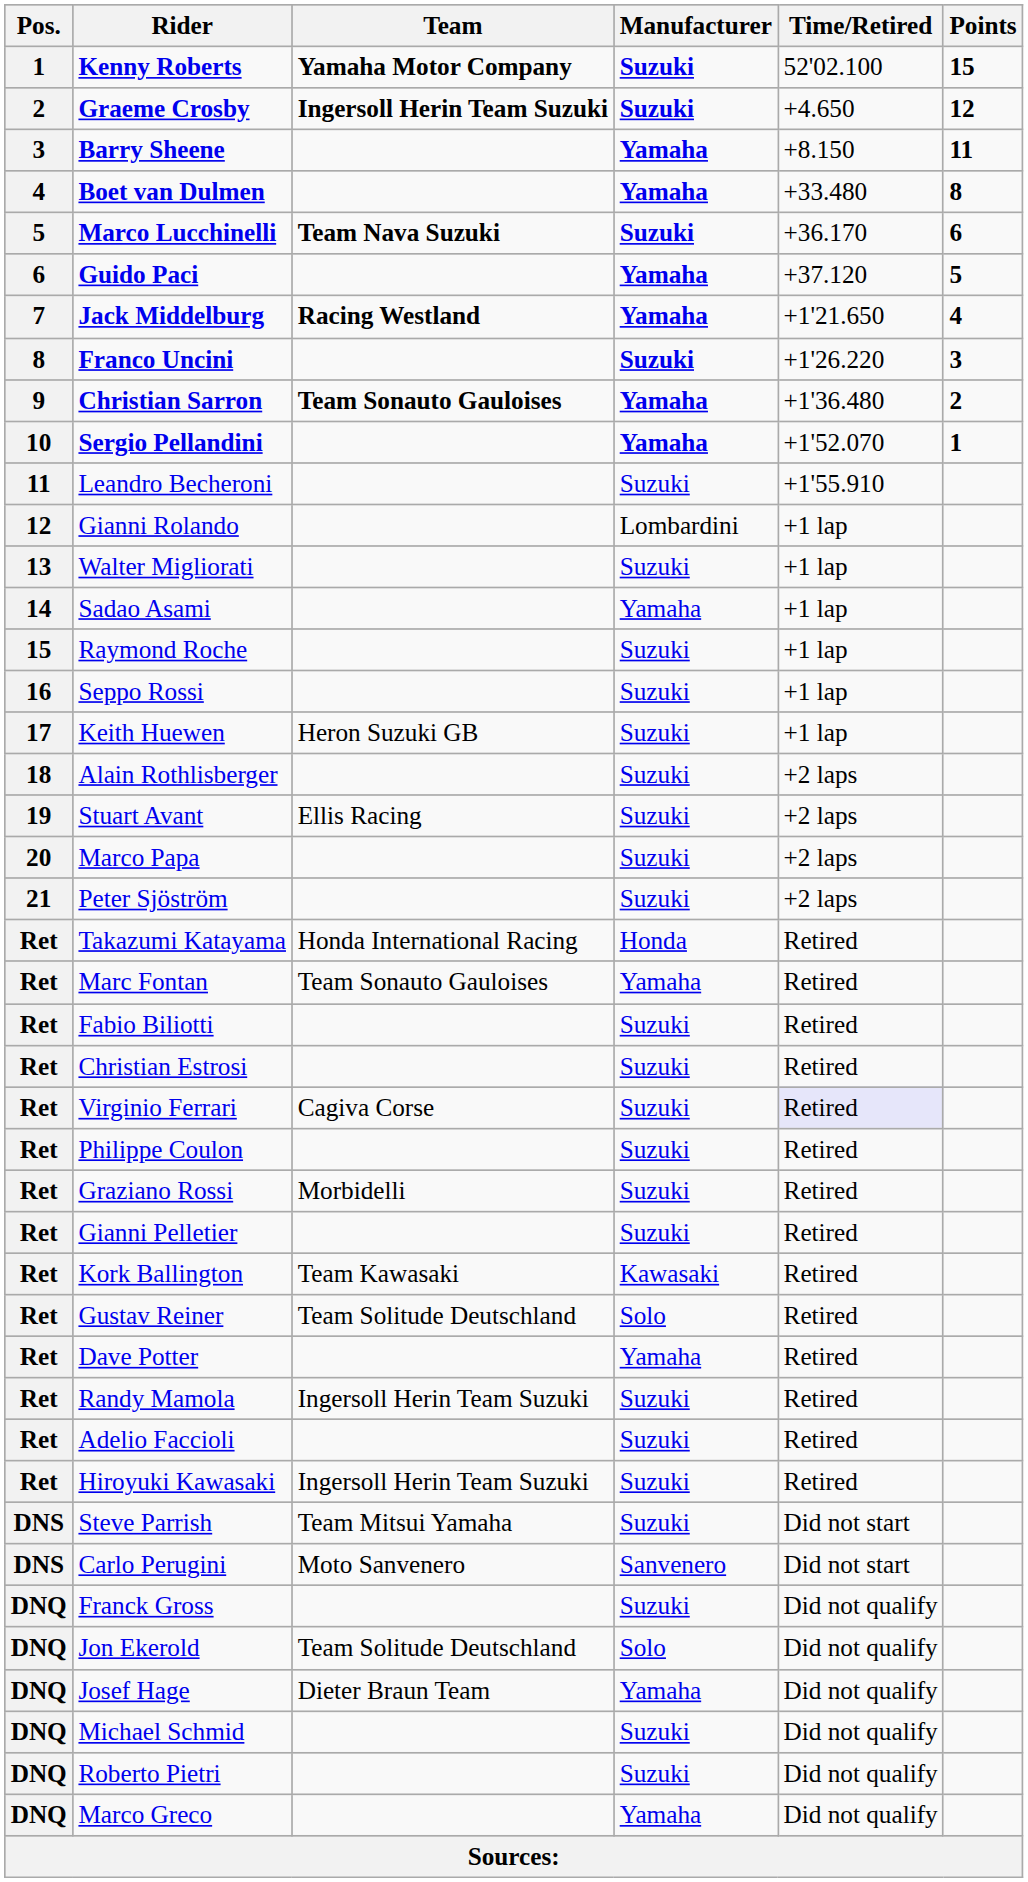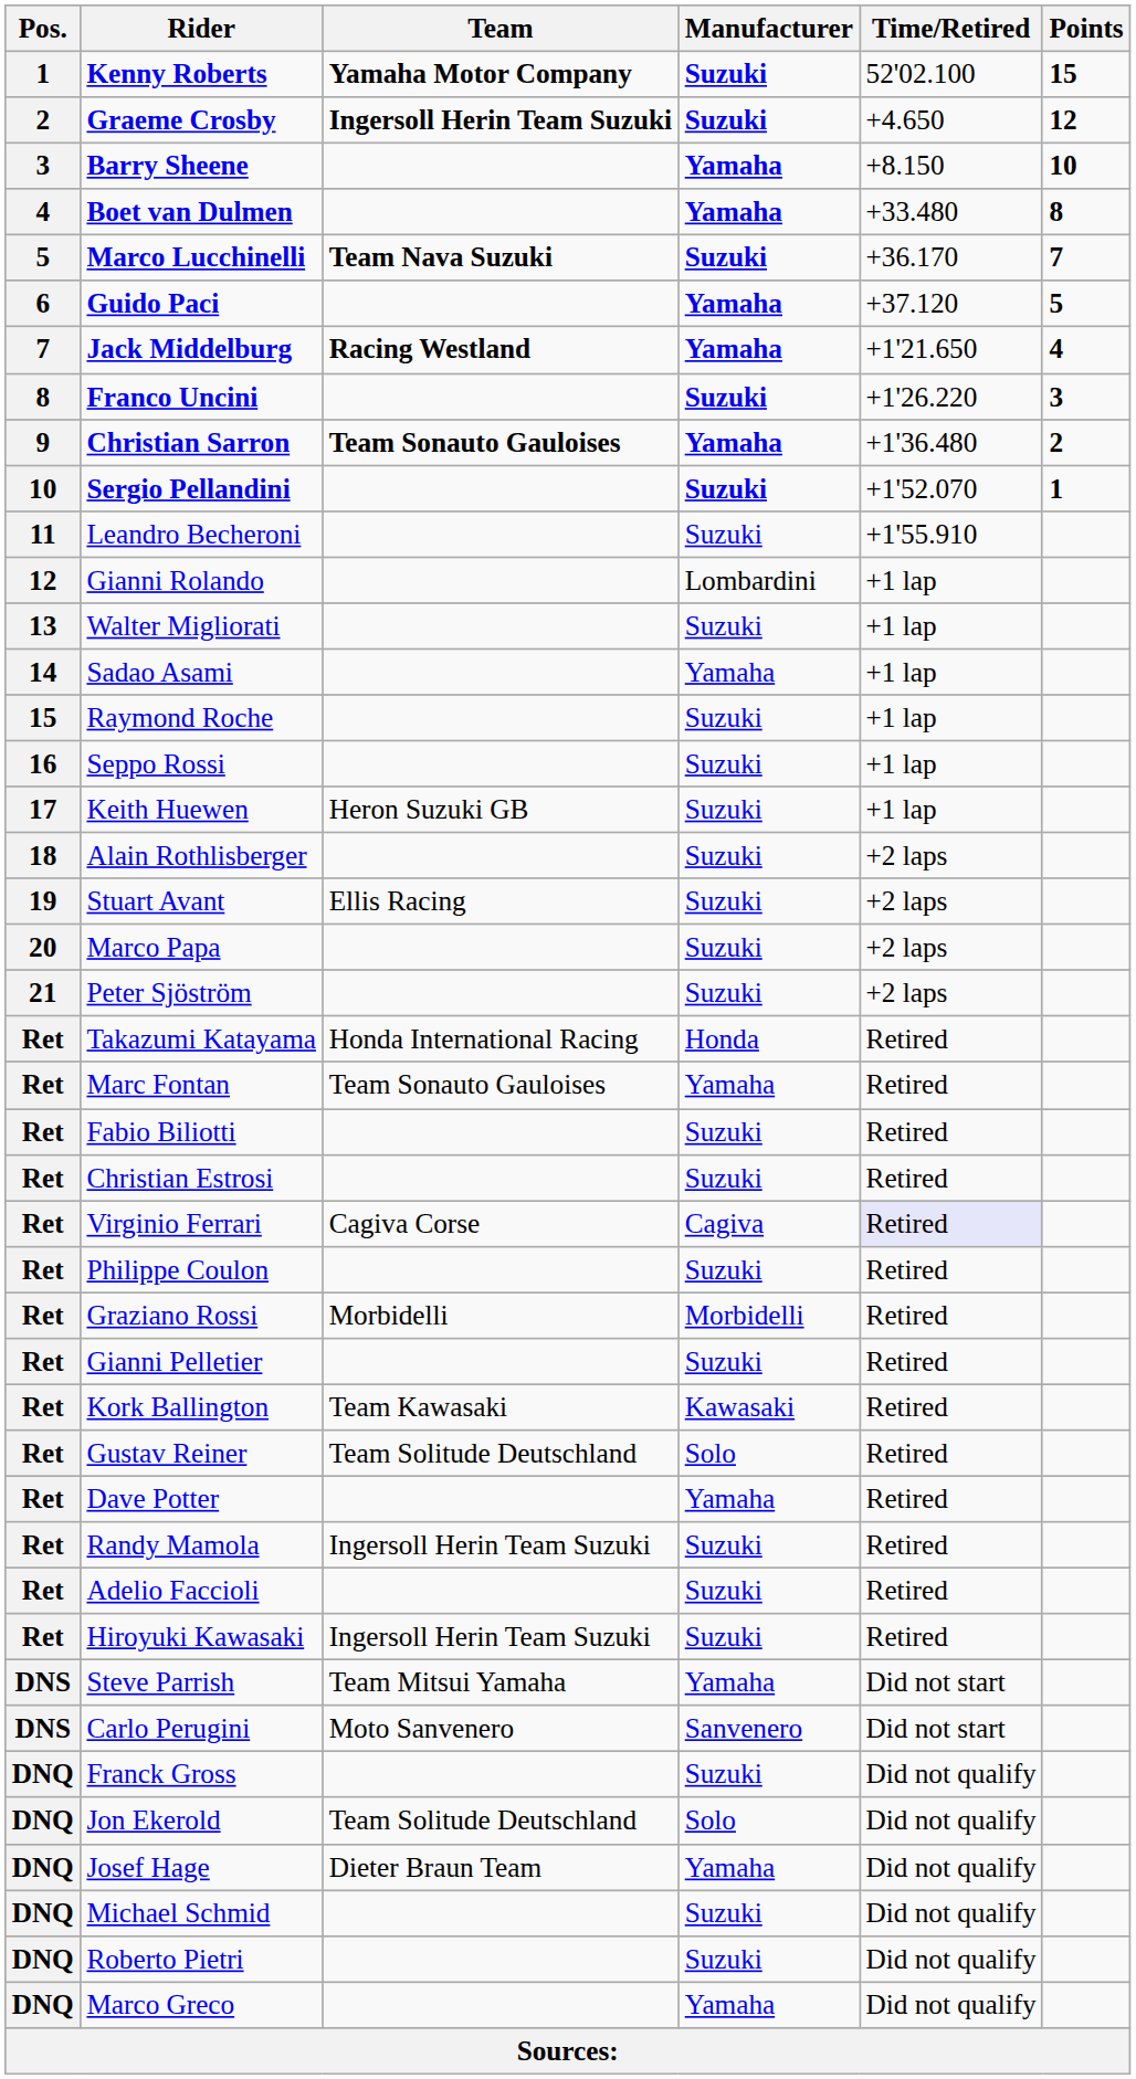Barry Sheene | Points: 11 -> 10
Marco Lucchinelli | Points: 6 -> 7
Sergio Pellandini | Manufacturer: Yamaha -> Suzuki
Virginio Ferrari | Manufacturer: Suzuki -> Cagiva
Graziano Rossi | Manufacturer: Suzuki -> Morbidelli
Steve Parrish | Manufacturer: Suzuki -> Yamaha
